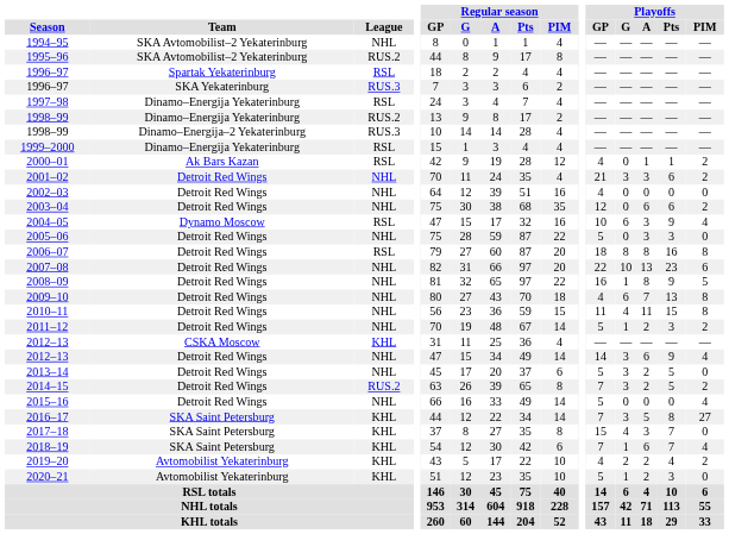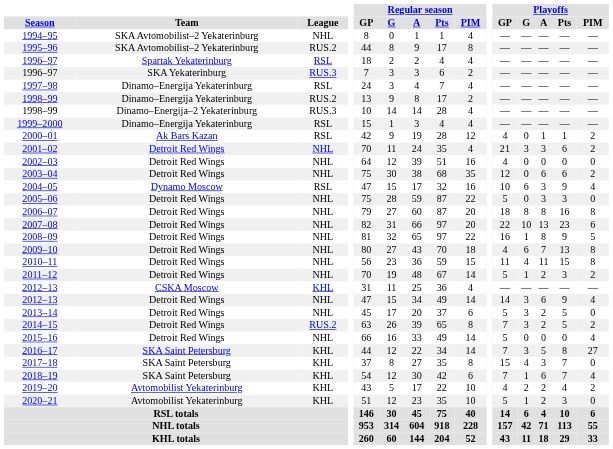2006–07 | League: RSL -> NHL
